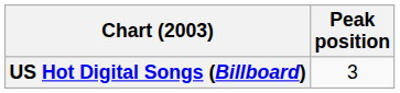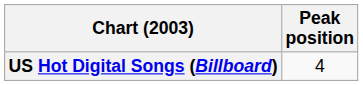US Hot Digital Songs (Billboard) | Peak position: 3 -> 4
